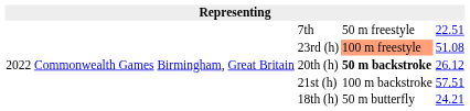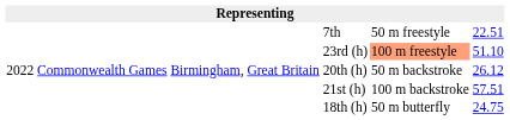23rd (h) | column 6: 51.08 -> 51.10
20th (h) | column 5: bold -> normal
18th (h) | column 6: 24.21 -> 24.75
